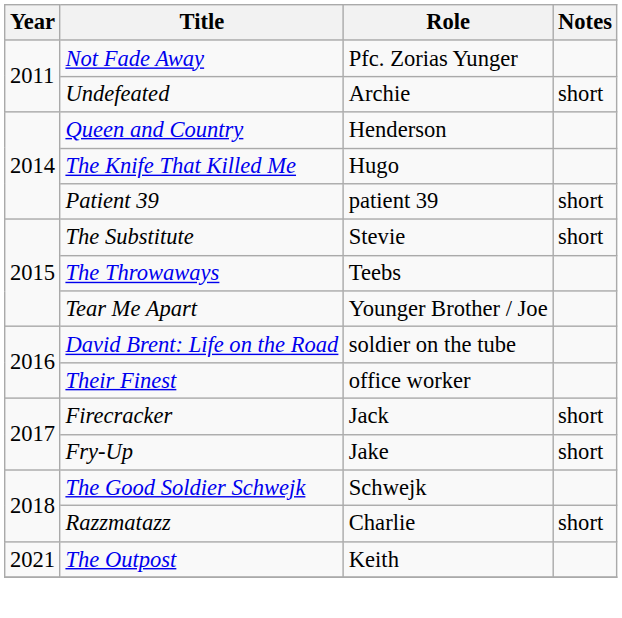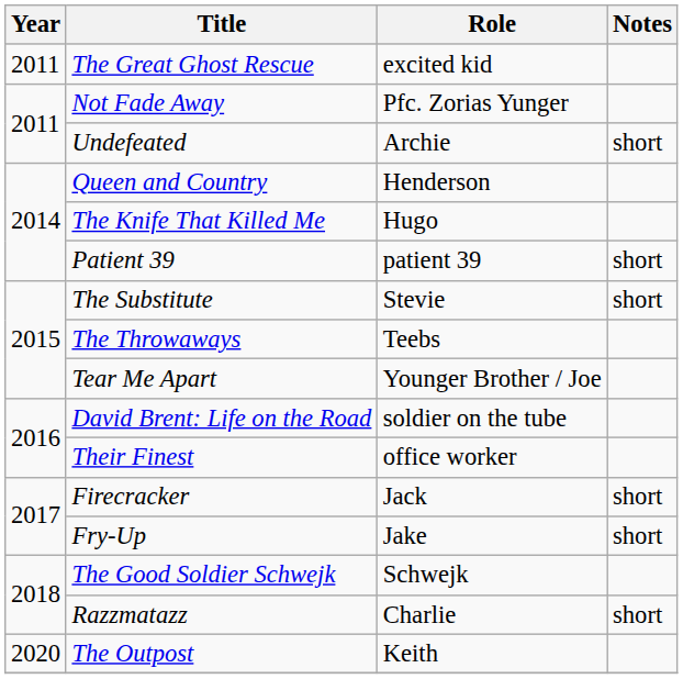+ row: 2011 | The Great Ghost Rescue | excited kid
The Outpost | Year: 2021 -> 2020
